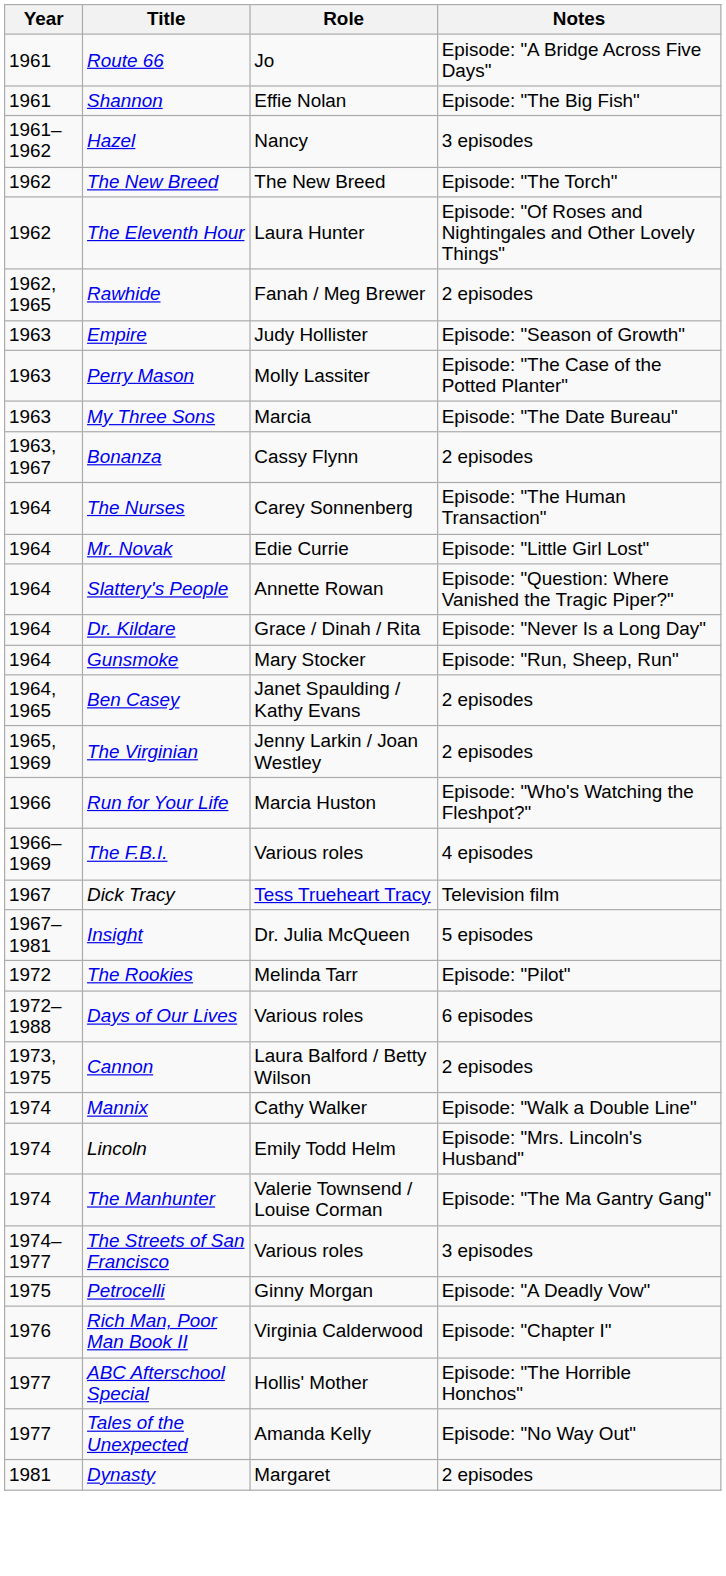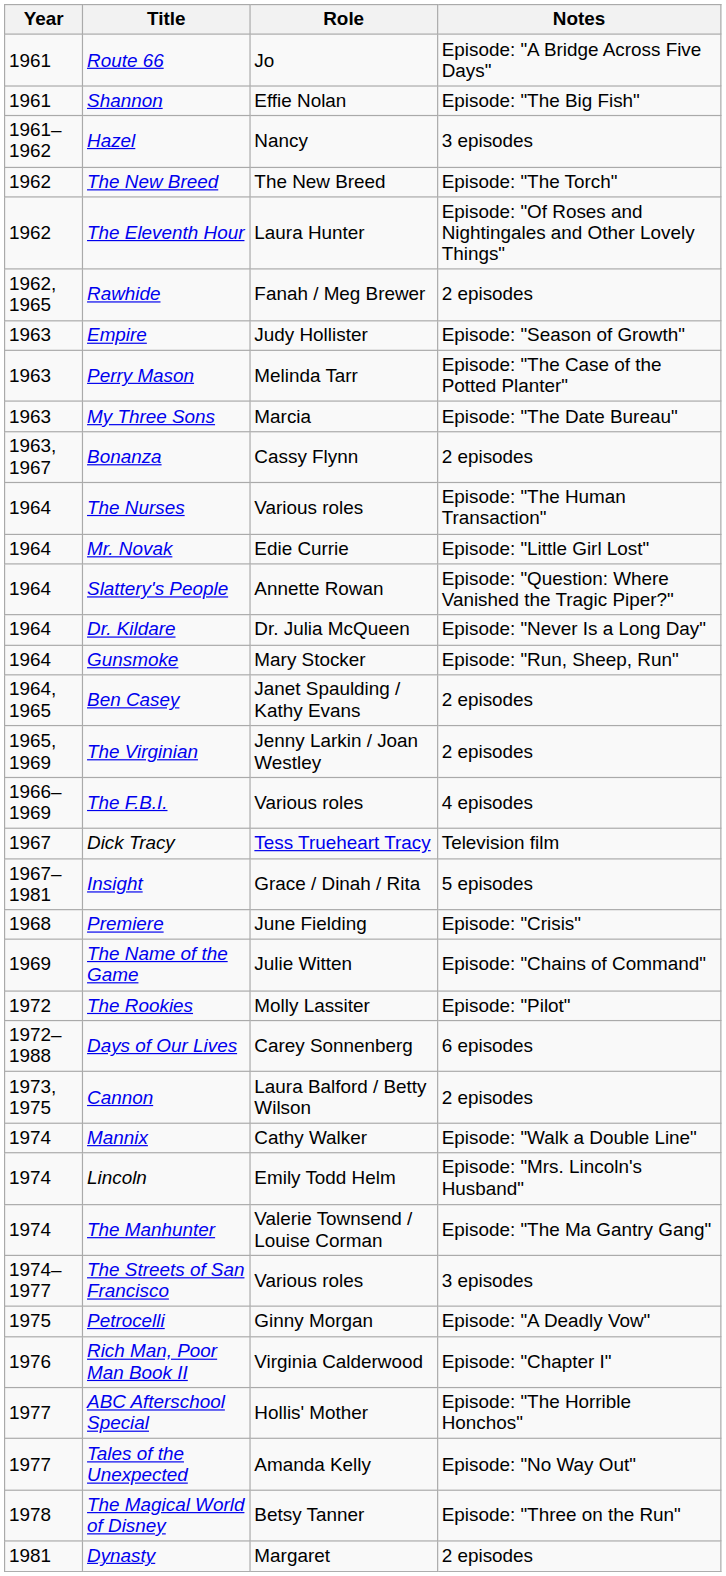Perry Mason | Role: Molly Lassiter -> Melinda Tarr
The Nurses | Role: Carey Sonnenberg -> Various roles
Dr. Kildare | Role: Grace / Dinah / Rita -> Dr. Julia McQueen
- row: 1966 | Run for Your Life | Marcia Huston | Episode: "Who's Watching the Fleshpot?"
Insight | Role: Dr. Julia McQueen -> Grace / Dinah / Rita
+ row: 1968 | Premiere | June Fielding | Episode: "Crisis"
+ row: 1969 | The Name of the Game | Julie Witten | Episode: "Chains of Command"
The Rookies | Role: Melinda Tarr -> Molly Lassiter
Days of Our Lives | Role: Various roles -> Carey Sonnenberg
+ row: 1978 | The Magical World of Disney | Betsy Tanner | Episode: "Three on the Run"
